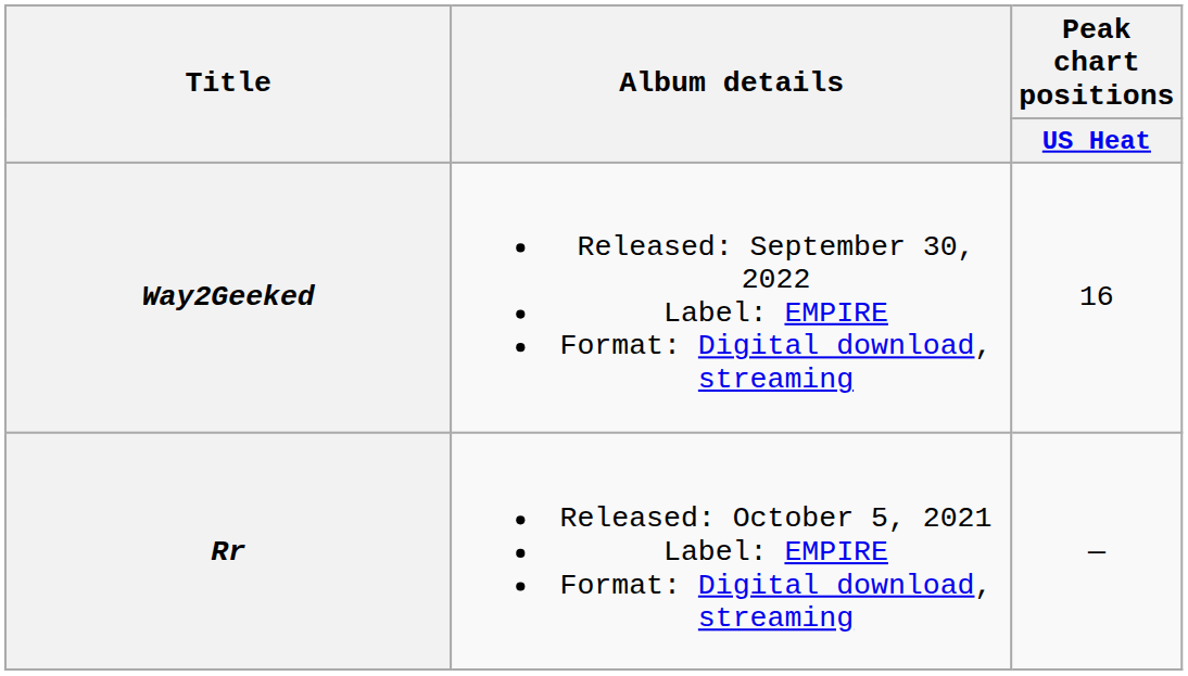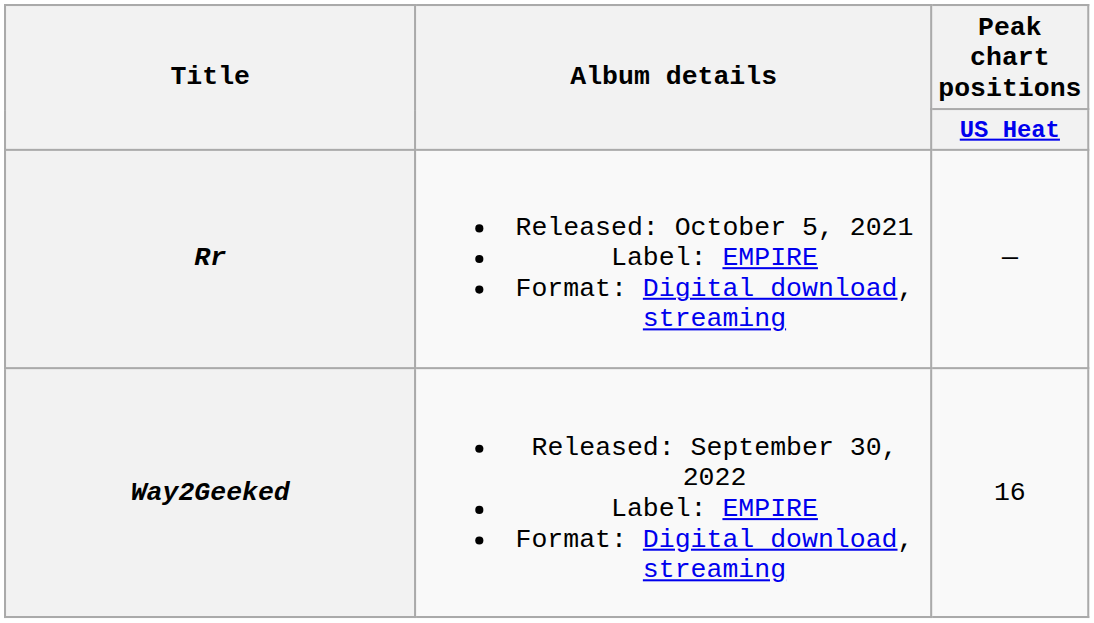rows swapped: Rr <-> Way2Geeked
